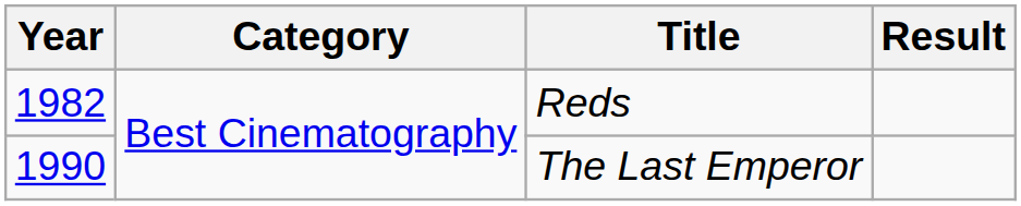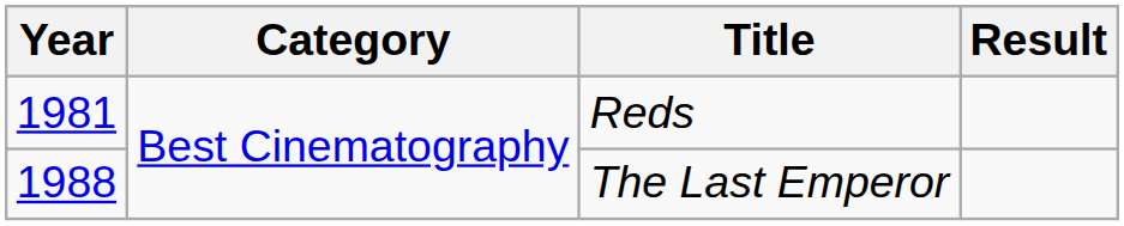Reds | Year: 1982 -> 1981
The Last Emperor | Year: 1990 -> 1988
